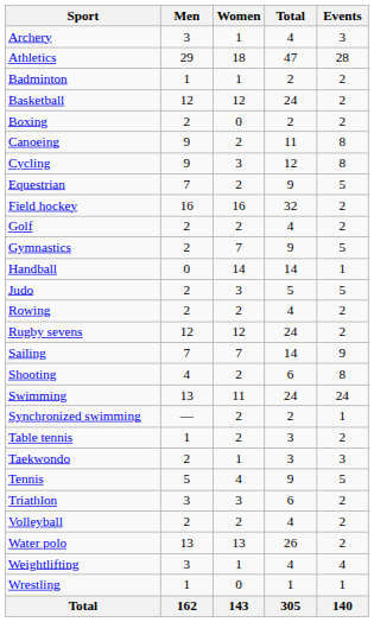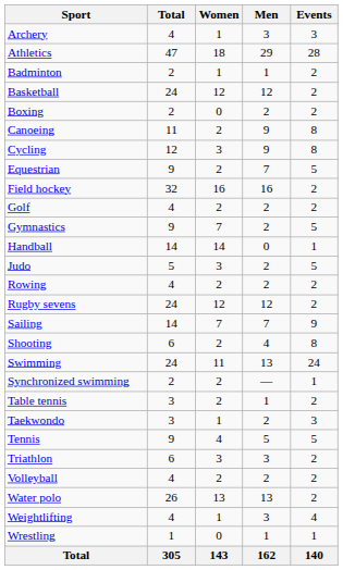columns swapped: Men <-> Total
